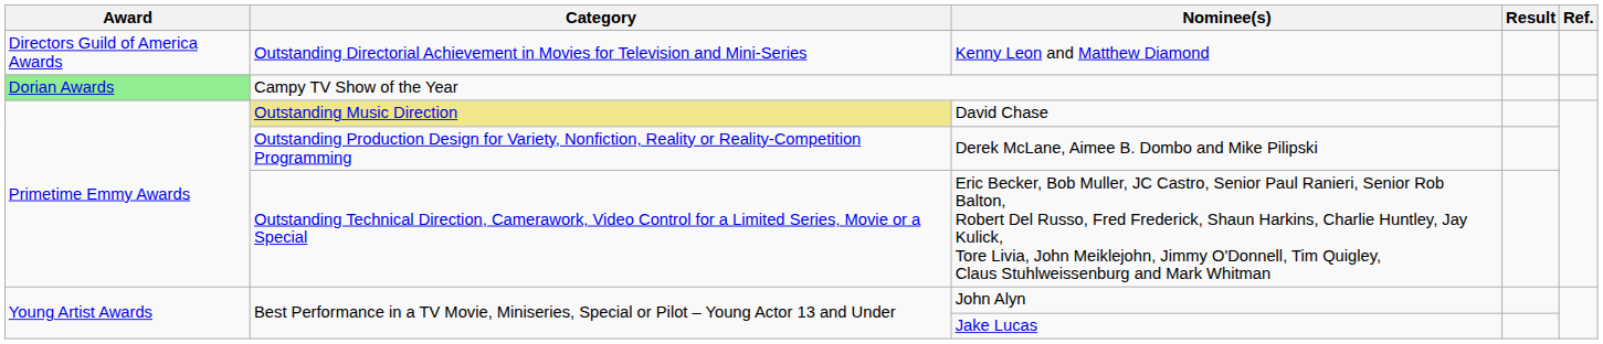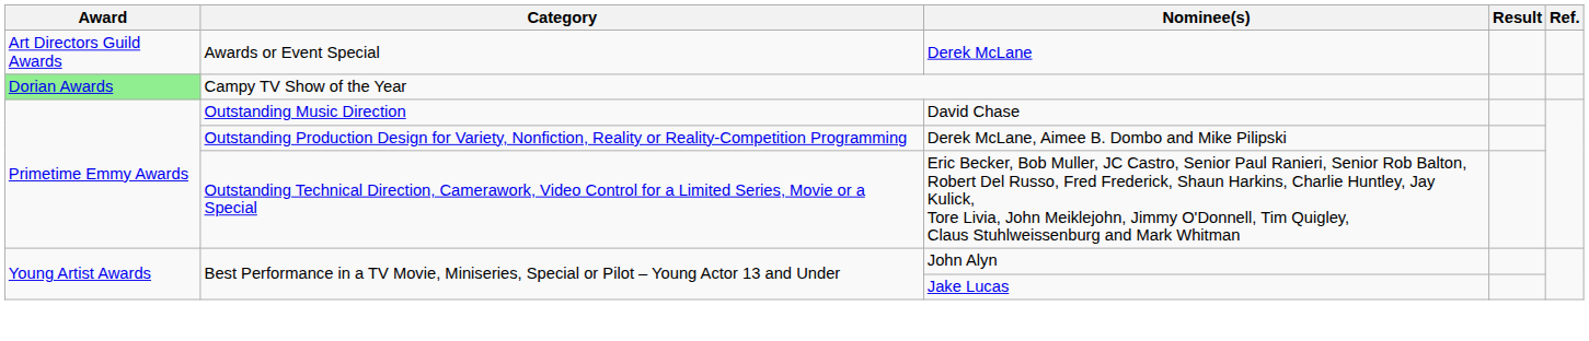+ row: Art Directors Guild Awards | Awards or Event Special | Derek McLane
- row: Directors Guild of America Awards | Outstanding Directorial Achievement in Movies for Television and Mini-Series | Kenny Leon and Matthew Diamond
David Chase | Category: khaki background -> no background
